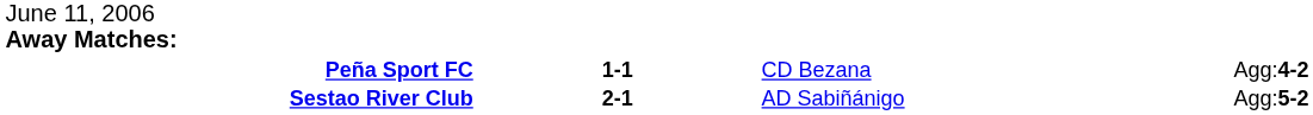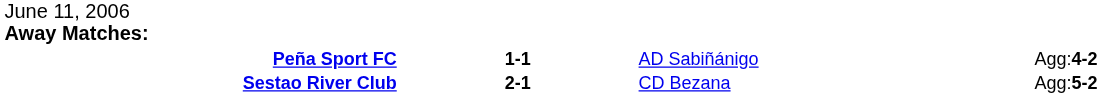Peña Sport FC | column 3: CD Bezana -> AD Sabiñánigo
Sestao River Club | column 3: AD Sabiñánigo -> CD Bezana
